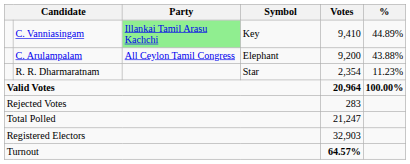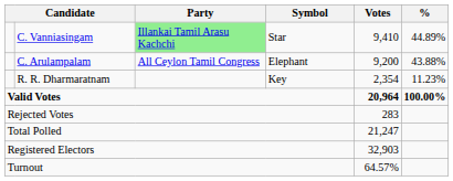C. Vanniasingam | Symbol: Key -> Star
R. R. Dharmaratnam | Symbol: Star -> Key
Turnout | Votes: bold -> normal
